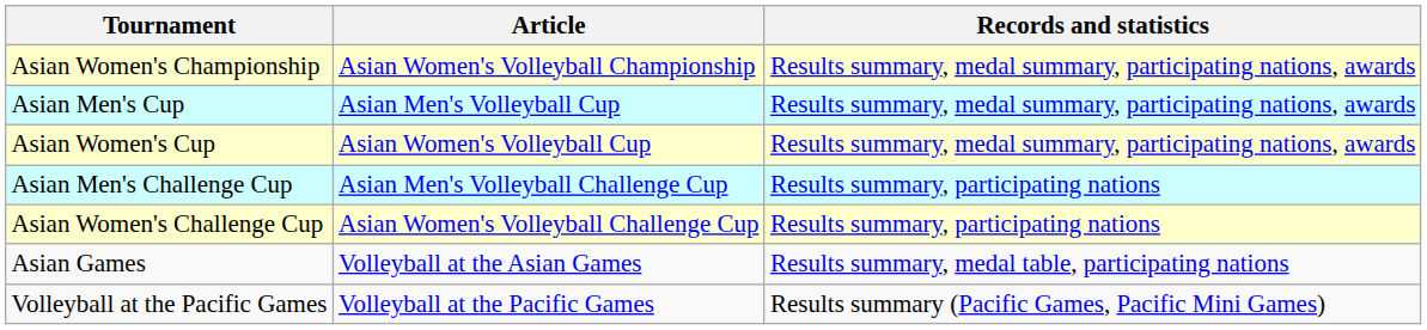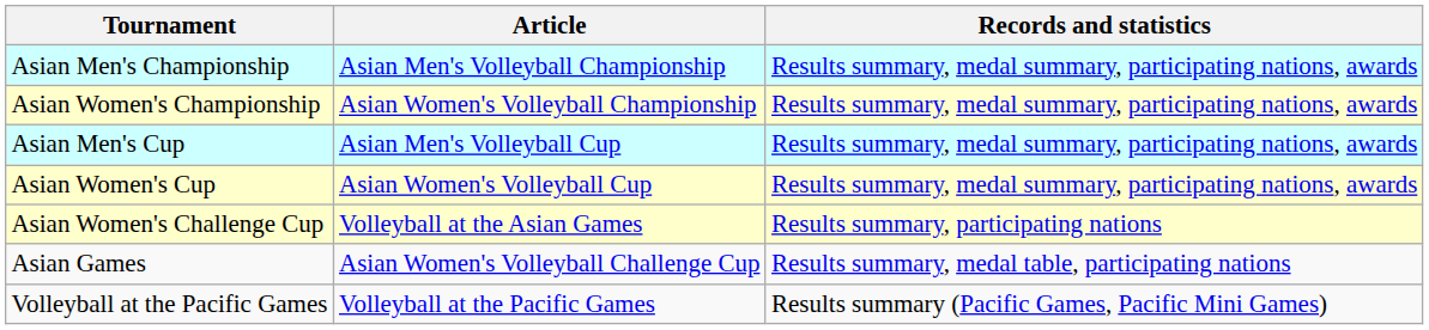+ row: Asian Men's Championship | Asian Men's Volleyball Championship | Results summary, medal summary, participating nations, awards
- row: Asian Men's Challenge Cup | Asian Men's Volleyball Challenge Cup | Results summary, participating nations
Asian Women's Challenge Cup | Article: Asian Women's Volleyball Challenge Cup -> Volleyball at the Asian Games
Asian Games | Article: Volleyball at the Asian Games -> Asian Women's Volleyball Challenge Cup
